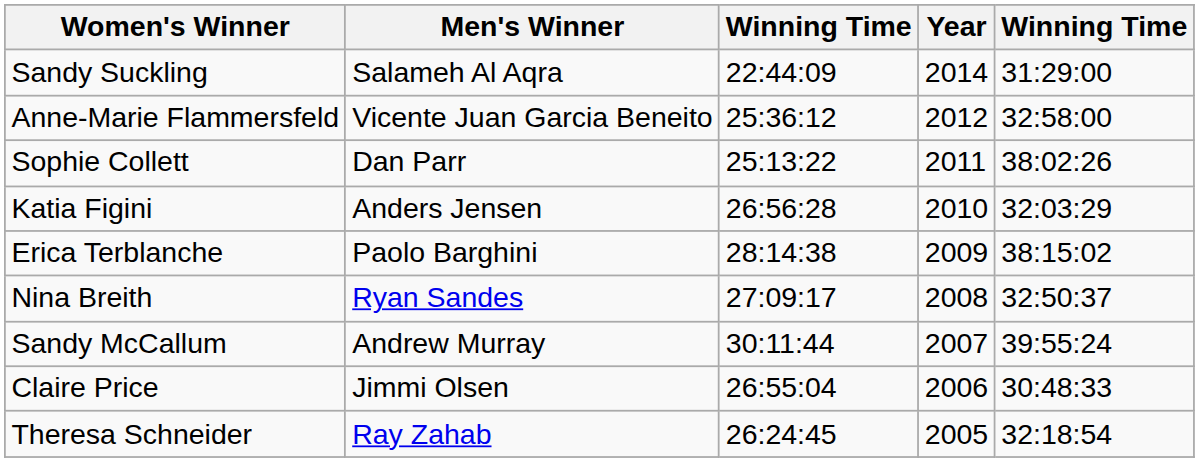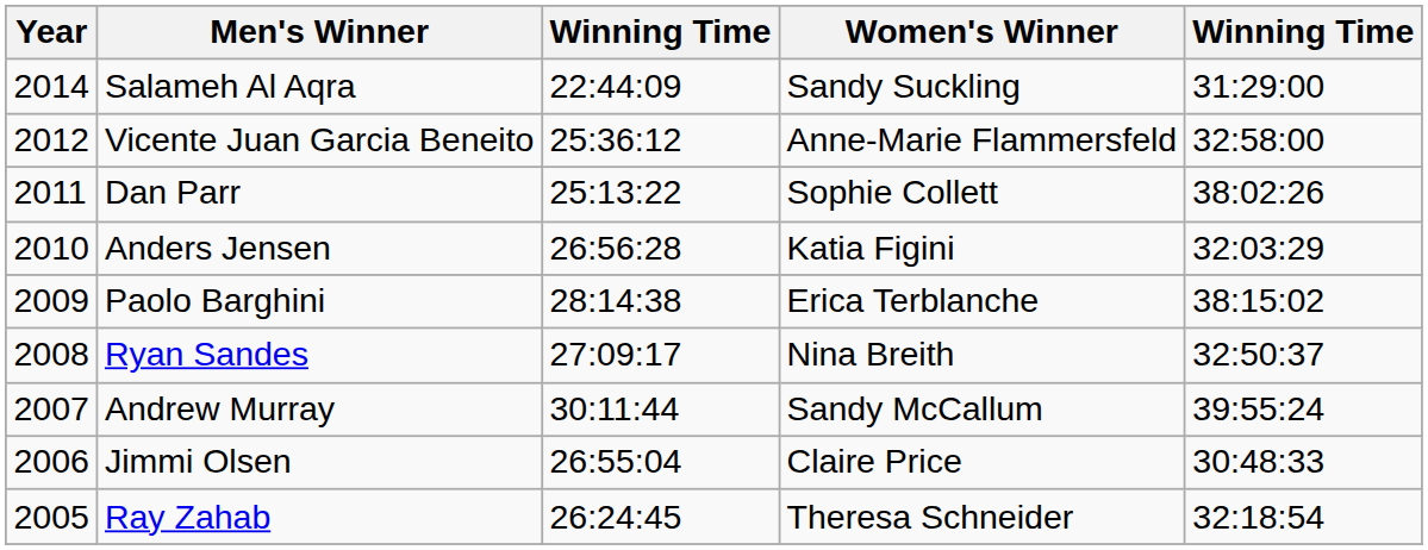columns swapped: Year <-> Women's Winner
